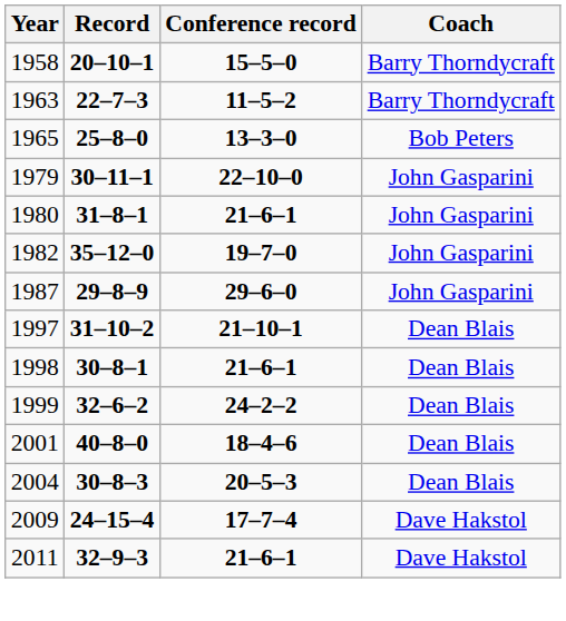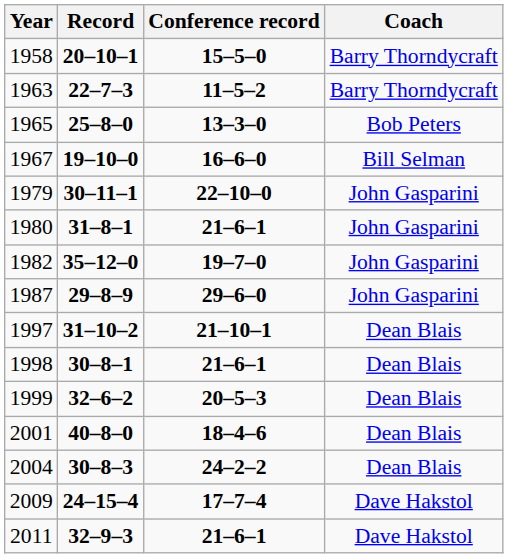+ row: 1967 | 19–10–0 | 16–6–0 | Bill Selman
1999 | Conference record: 24–2–2 -> 20–5–3
2004 | Conference record: 20–5–3 -> 24–2–2
